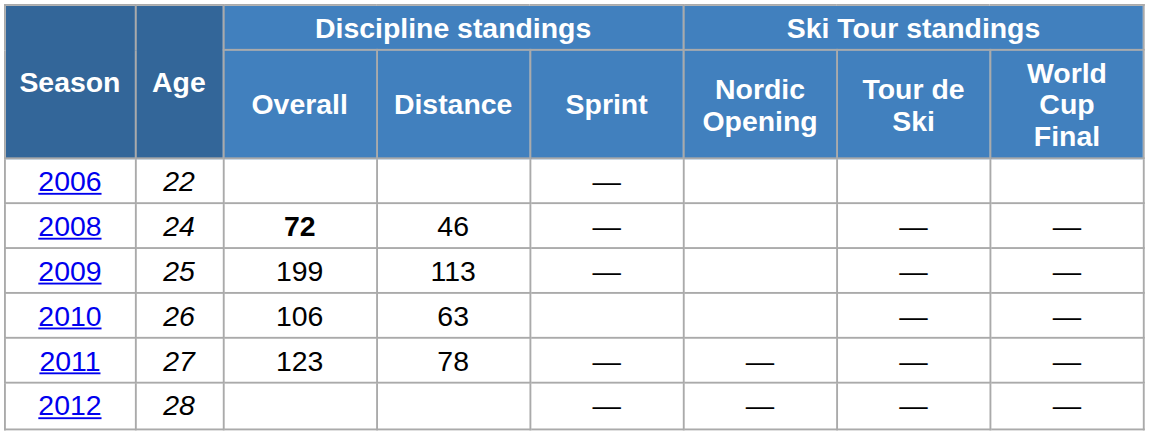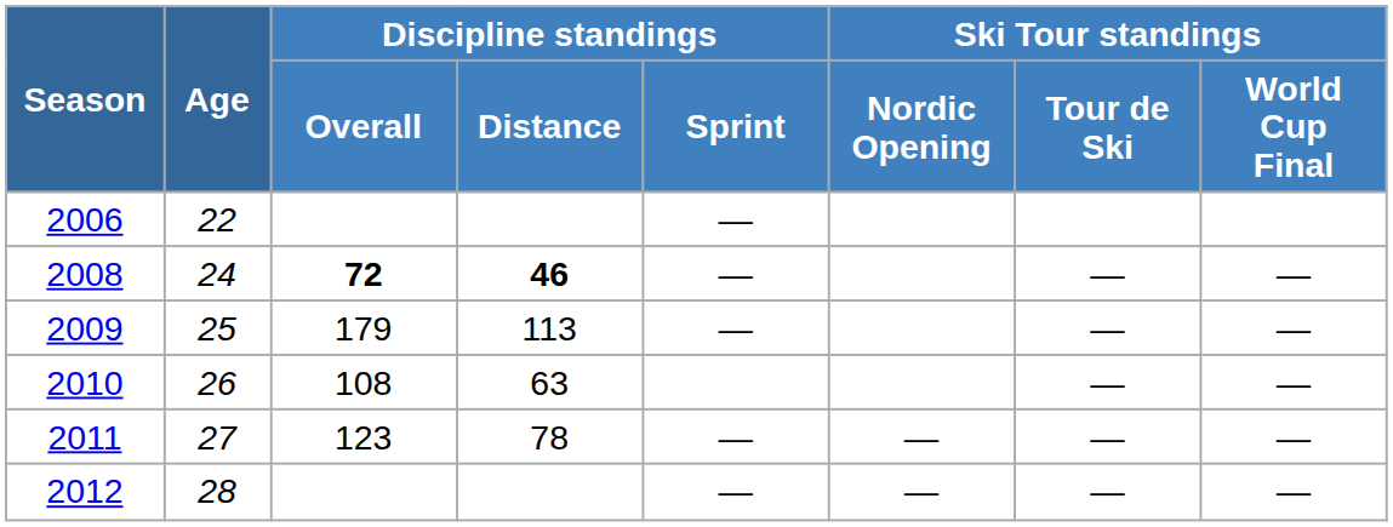2008 | Discipline standings / Distance: normal -> bold
2009 | Discipline standings / Overall: 199 -> 179
2010 | Discipline standings / Overall: 106 -> 108
